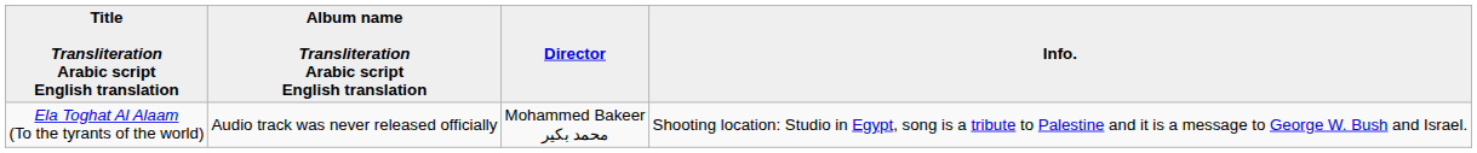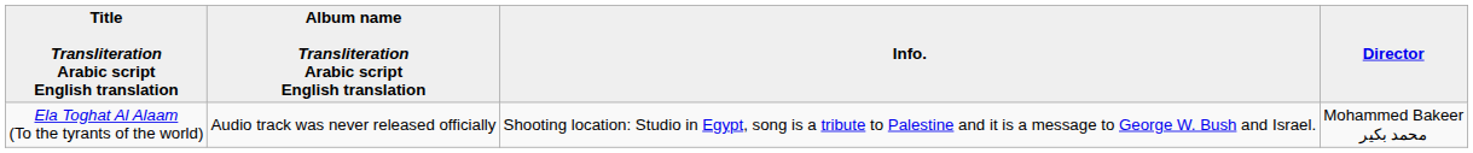columns swapped: Director <-> Info.
